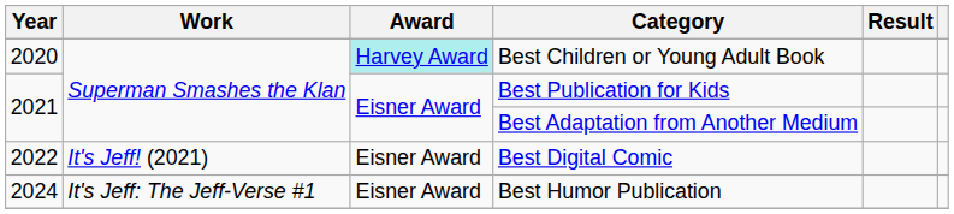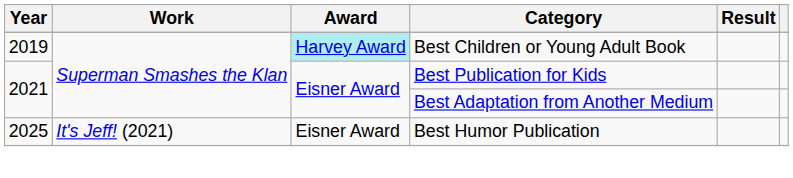Best Children or Young Adult Book | Year: 2020 -> 2019
- row: 2022 | It's Jeff! (2021) | Eisner Award | Best Digital Comic
Best Humor Publication | Year: 2024 -> 2025
Best Humor Publication | Work: It's Jeff: The Jeff-Verse #1 -> It's Jeff! (2021)
